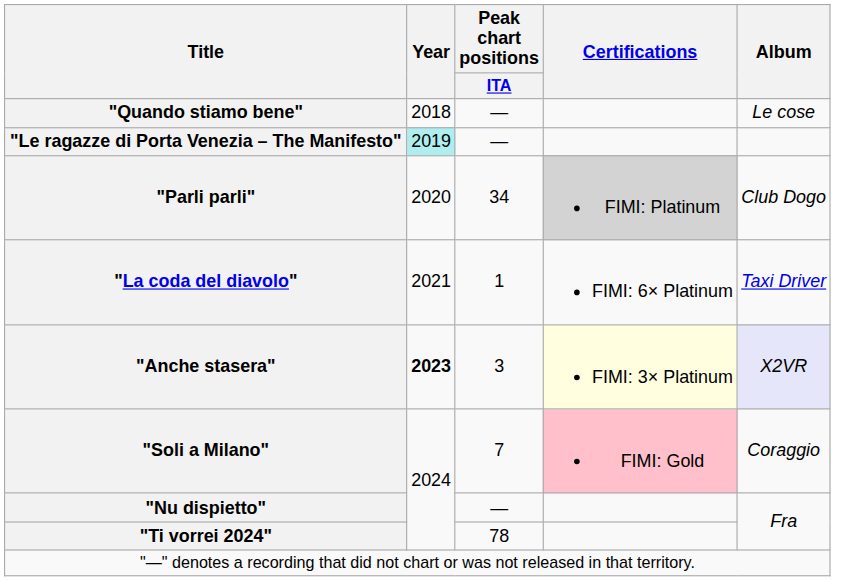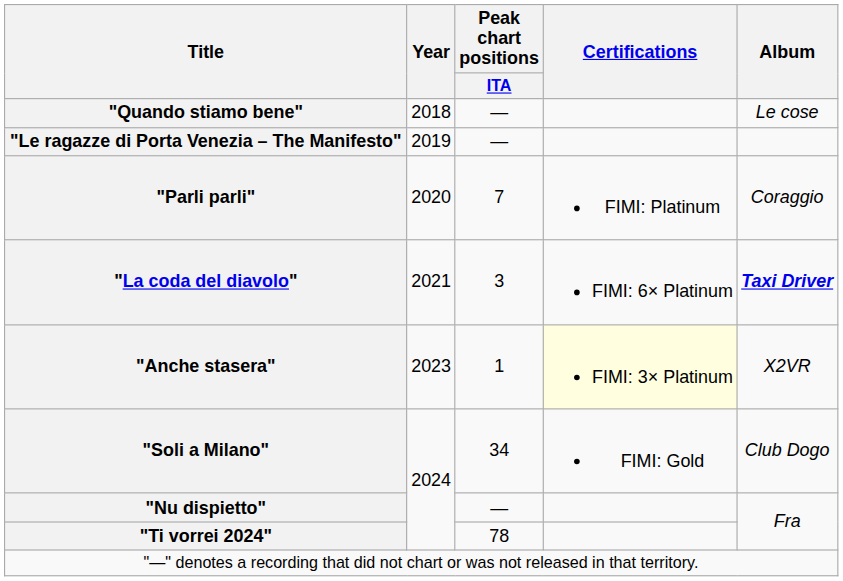"Le ragazze di Porta Venezia – The Manifesto" | Year: paleturquoise background -> no background
"Parli parli" | Peak chart positions / ITA: 34 -> 7
"Parli parli" | Certifications: lightgrey background -> no background
"Parli parli" | Album: Club Dogo -> Coraggio
"La coda del diavolo" | Peak chart positions / ITA: 1 -> 3
"La coda del diavolo" | Album: normal -> bold
"Anche stasera" | Year: bold -> normal
"Anche stasera" | Peak chart positions / ITA: 3 -> 1
"Anche stasera" | Album: lavender background -> no background
"Soli a Milano" | Peak chart positions / ITA: 7 -> 34
"Soli a Milano" | Certifications: pink background -> no background
"Soli a Milano" | Album: Coraggio -> Club Dogo
